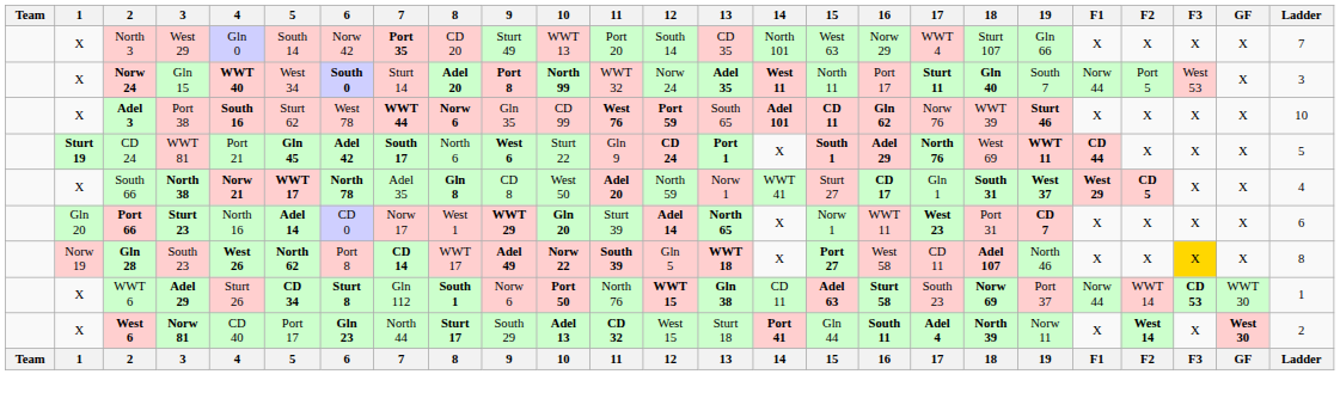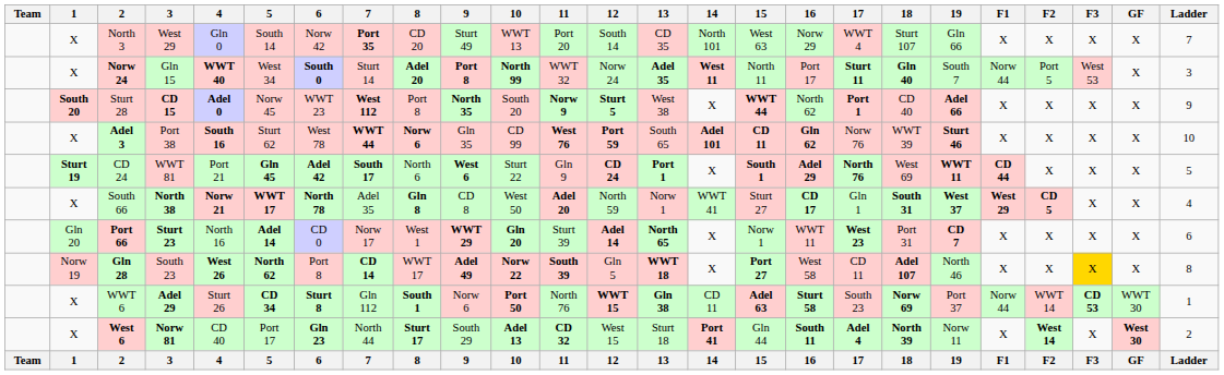+ row: South 20 | Sturt 28 | CD 15 | Adel 0 | Norw 45 | WWT 23 | West 112 | Port 8 | North 35 | South 20 | Norw 9 | Sturt 5 | West 38 | X | WWT 44 | North 62 | Port 1 | CD 40 | Adel 66 | X | X | X | X | 9
